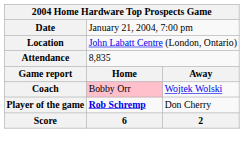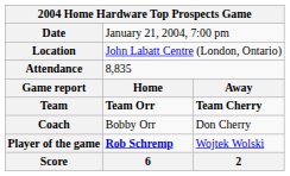+ row: Team | Team Orr | Team Cherry
Coach | column 2: pink background -> no background
Coach | column 3: Wojtek Wolski -> Don Cherry
Player of the game | column 3: Don Cherry -> Wojtek Wolski
